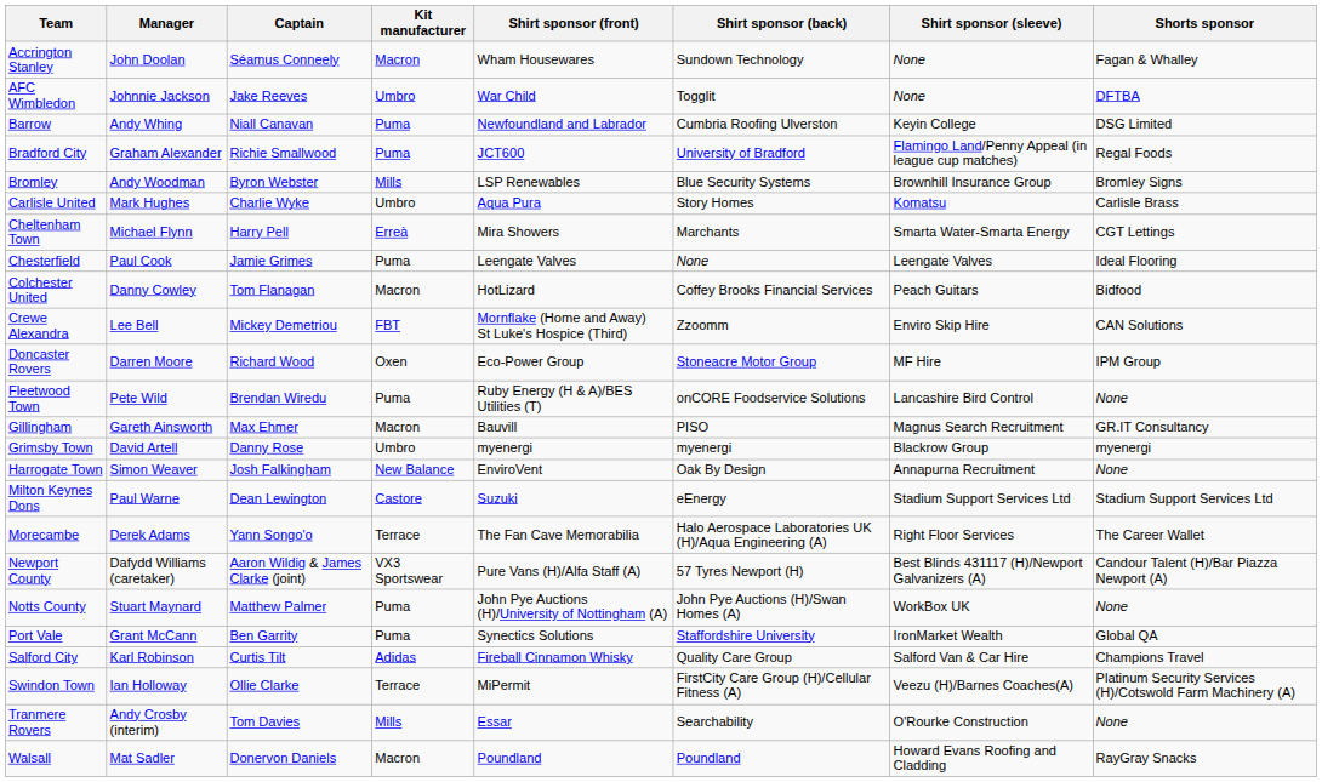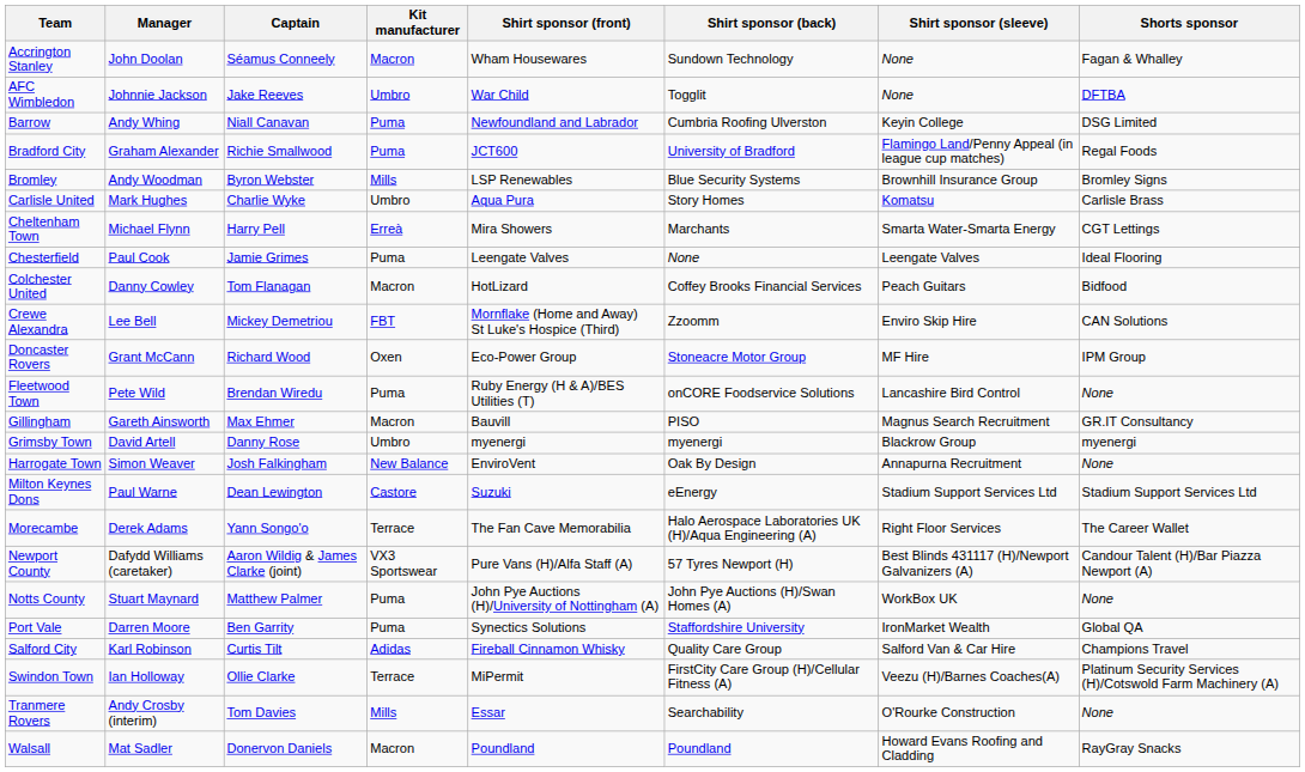Doncaster Rovers | Manager: Darren Moore -> Grant McCann
Port Vale | Manager: Grant McCann -> Darren Moore
